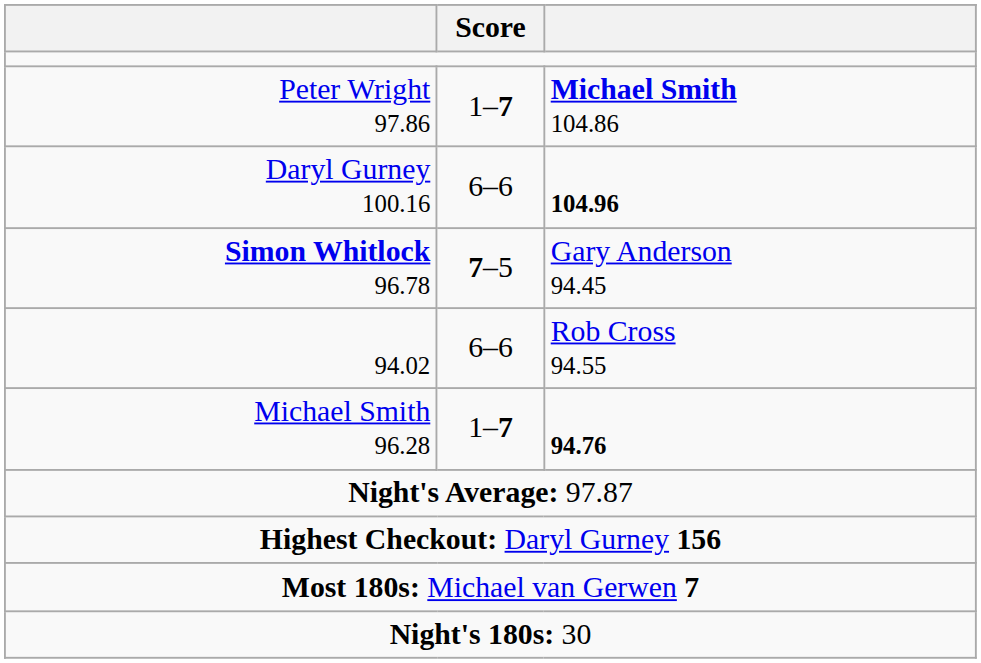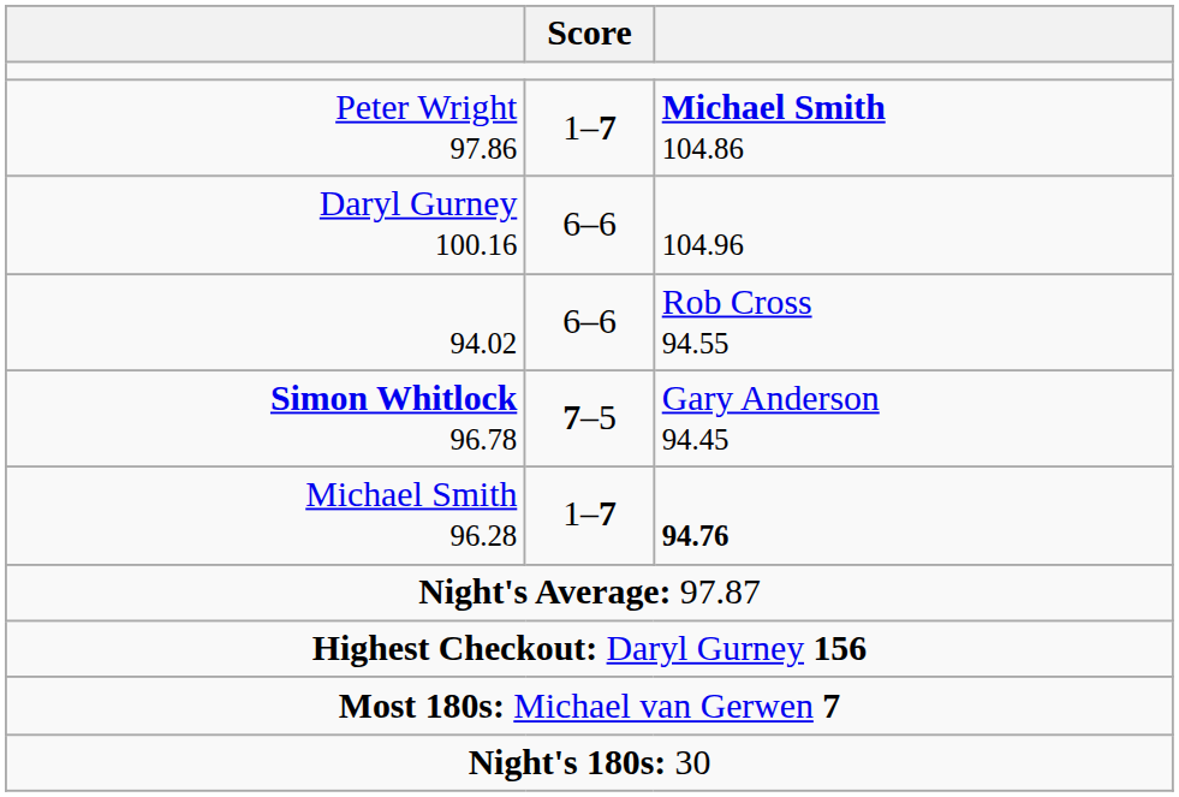Daryl Gurney 100.16 | column 3: bold -> normal
rows swapped: Simon Whitlock 96.78 <-> 94.02
